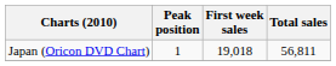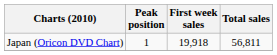Japan (Oricon DVD Chart) | First week sales: 19,018 -> 19,918
